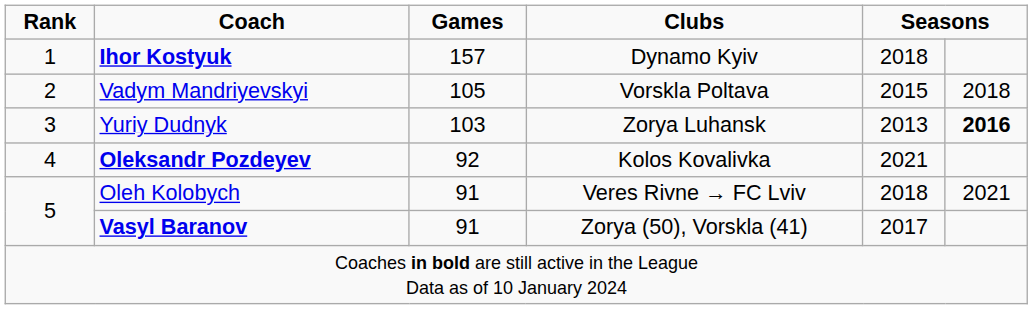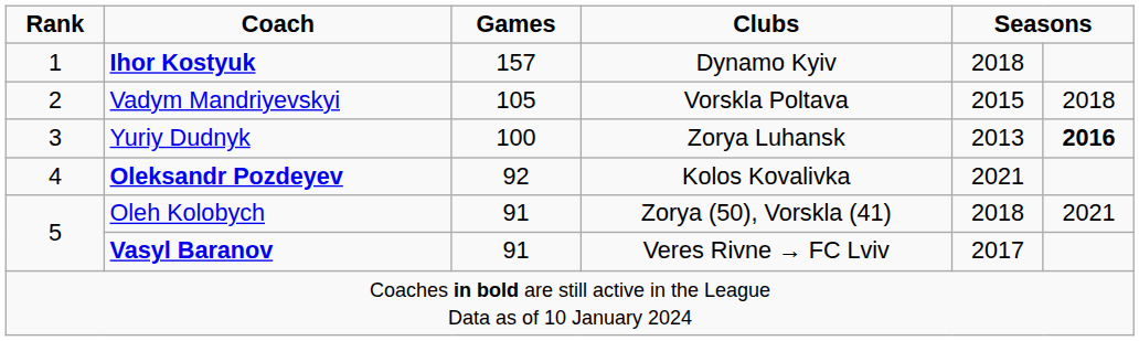Yuriy Dudnyk | Games: 103 -> 100
Oleh Kolobych | Clubs: Veres Rivne → FC Lviv -> Zorya (50), Vorskla (41)
Vasyl Baranov | Clubs: Zorya (50), Vorskla (41) -> Veres Rivne → FC Lviv
